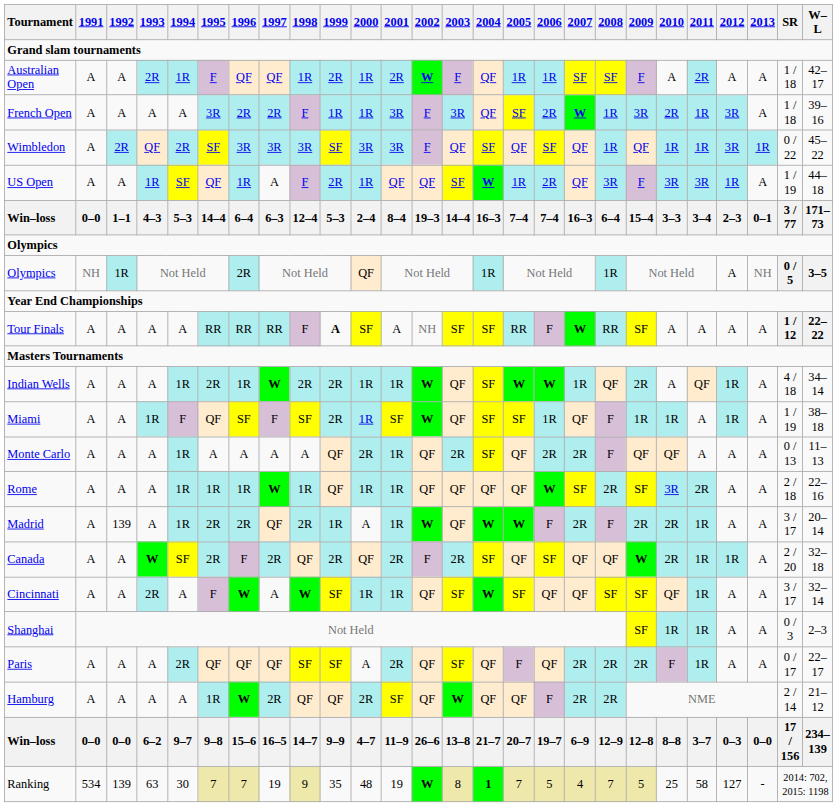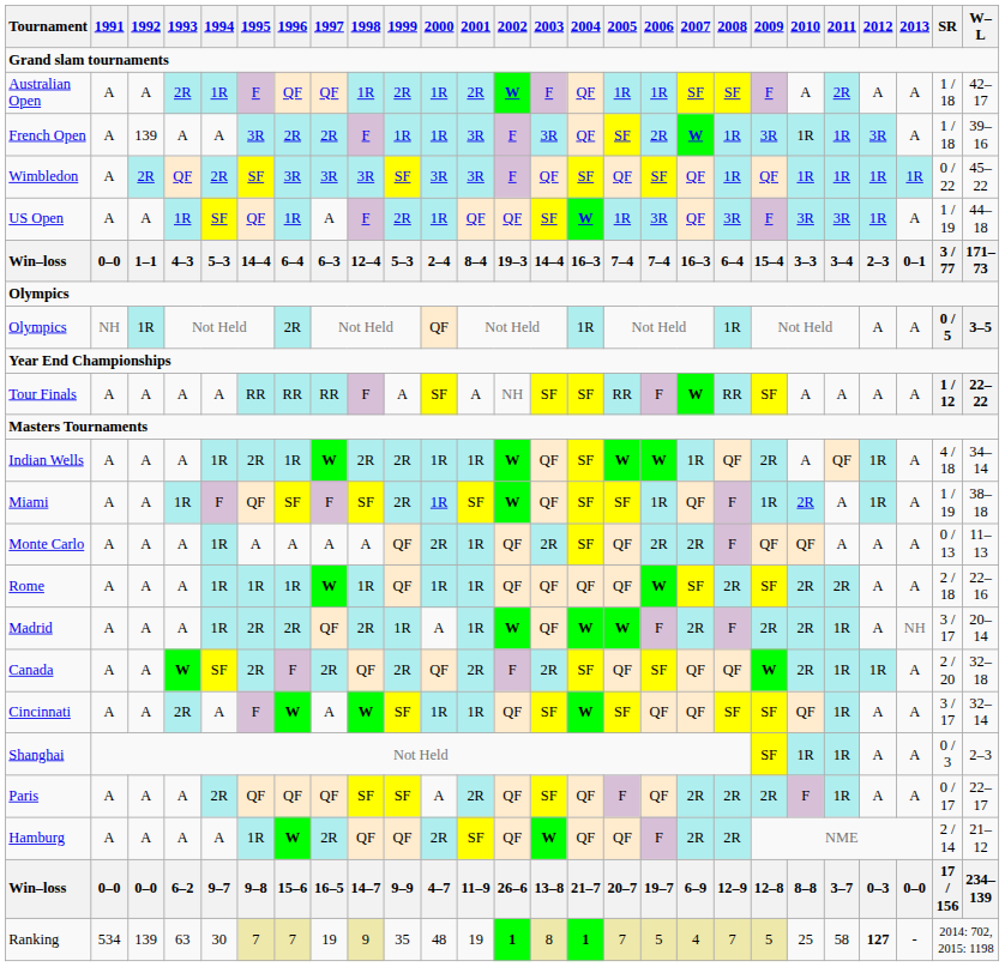French Open | 1992: A -> 139
French Open | 2010: 2R -> 1R
Wimbledon | 2012: 3R -> 1R
US Open | 2006: 2R -> 3R
Olympics / Not Held | 2013: NH -> A
Tour Finals | 1999: bold -> normal
Miami | 2010: 1R -> 2R
Rome | 2010: 3R -> 2R
Madrid | 1992: 139 -> A
Madrid | 2013: A -> NH
Ranking | 2002: W -> 1
Ranking | 2012: normal -> bold
